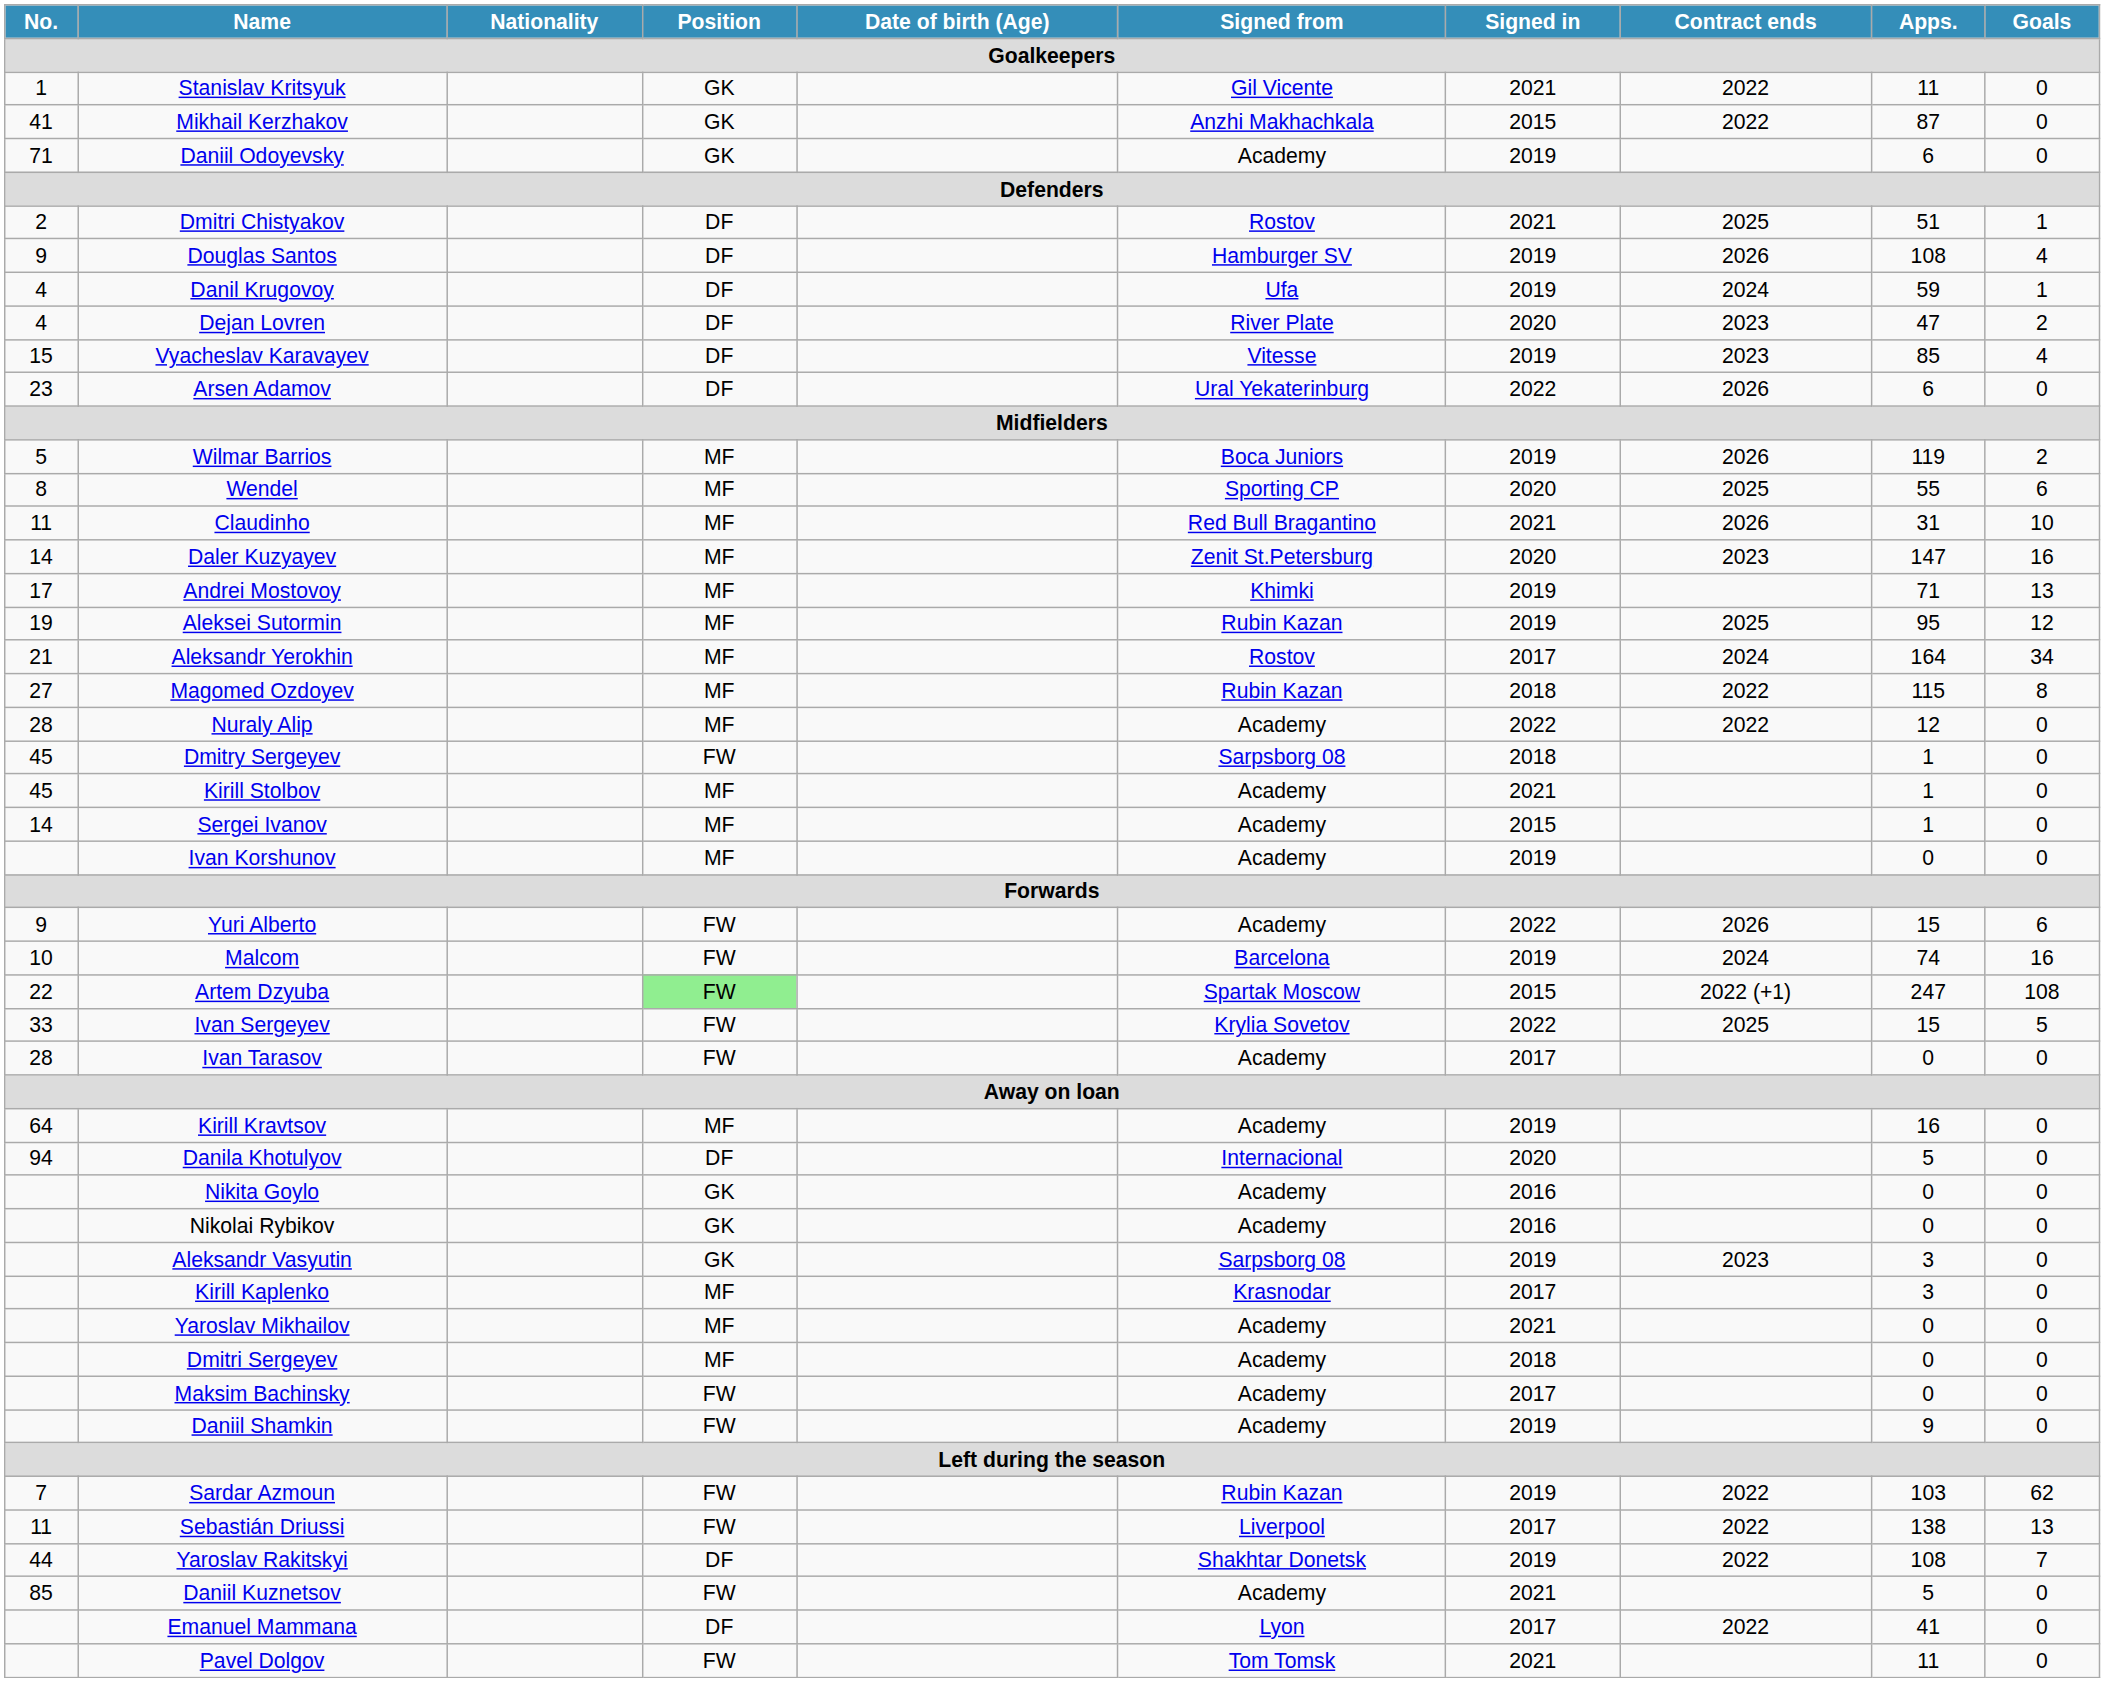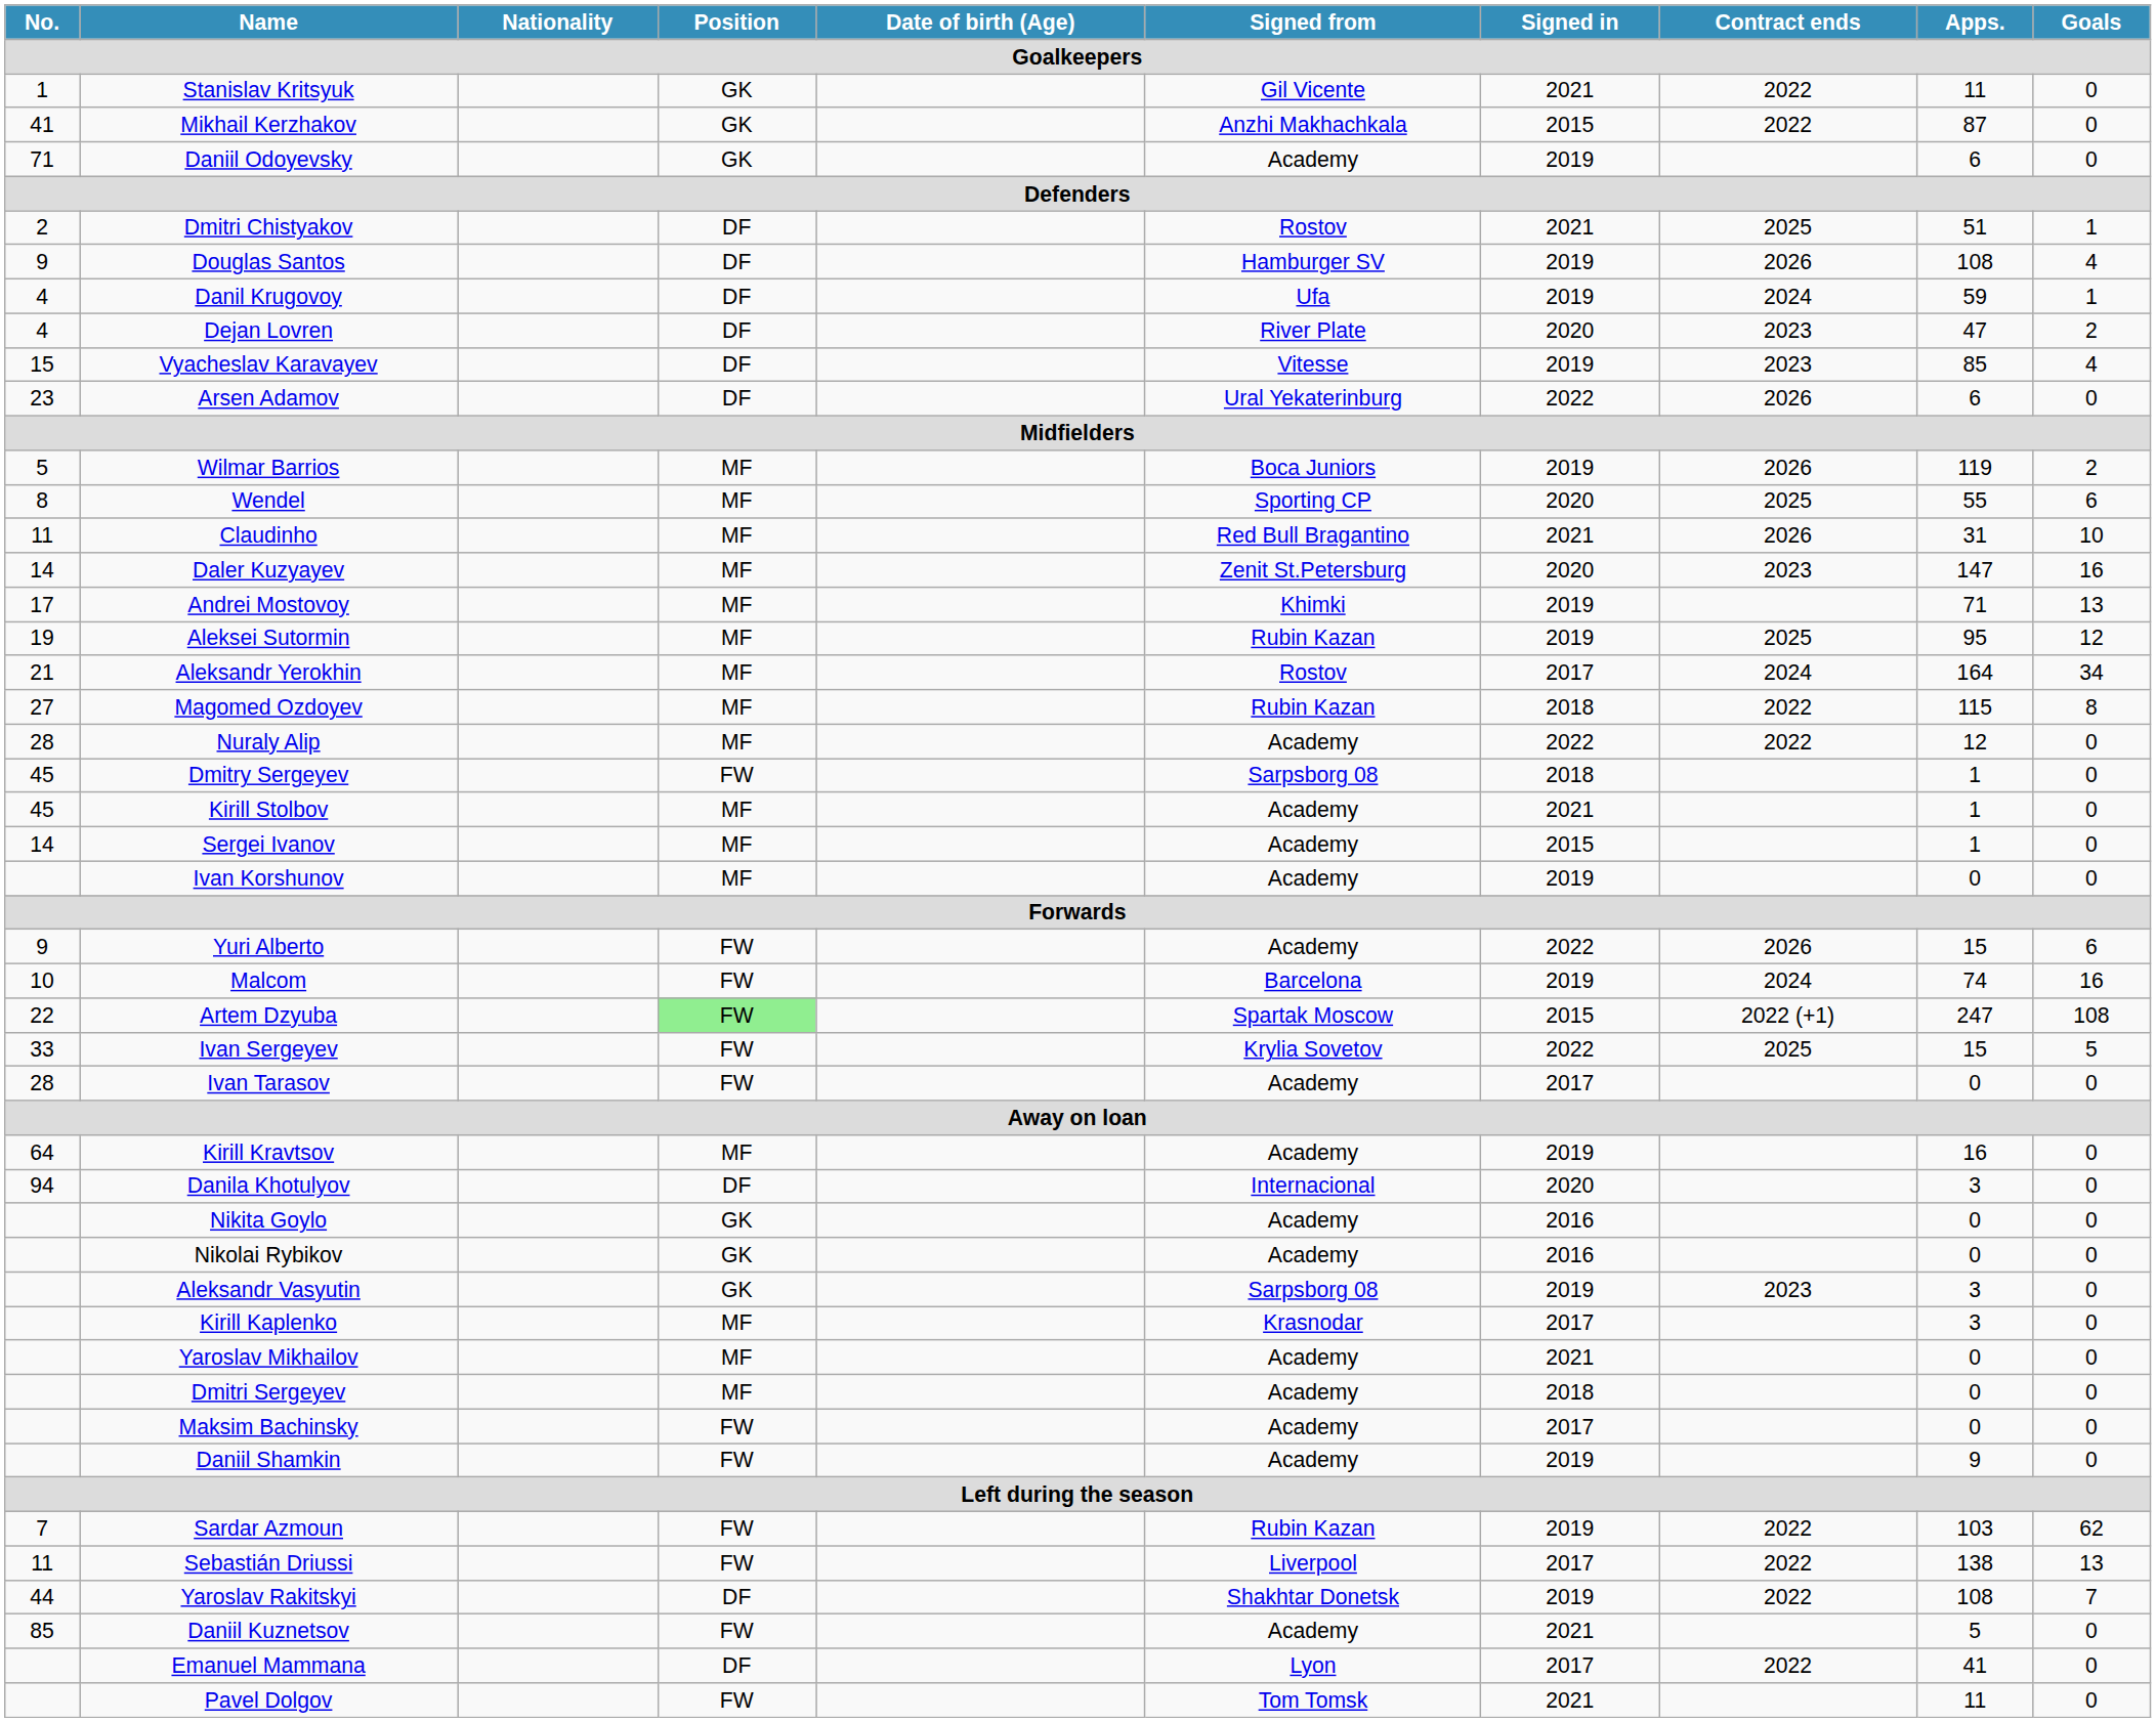Danila Khotulyov | Apps.: 5 -> 3
